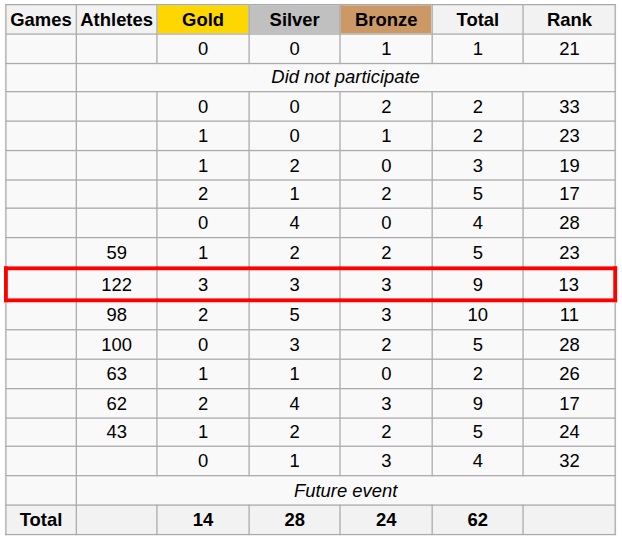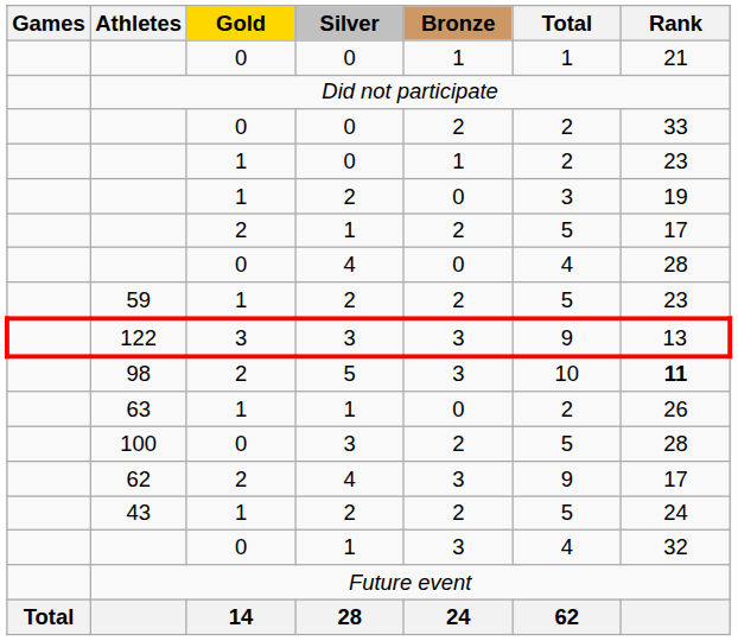98 | Rank: normal -> bold
rows swapped: 100 <-> 63
